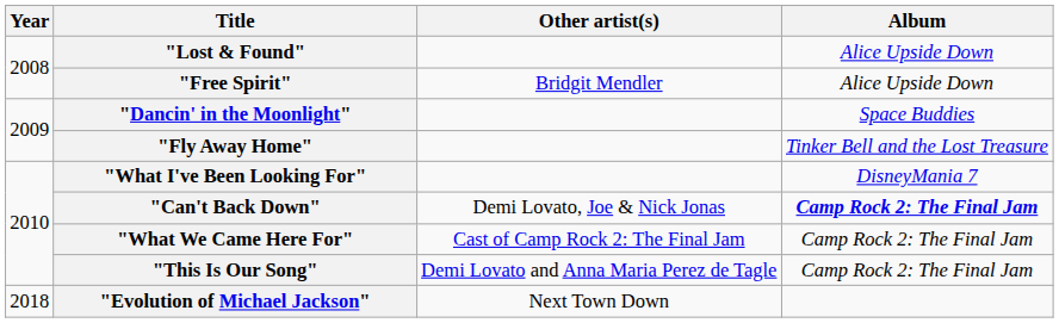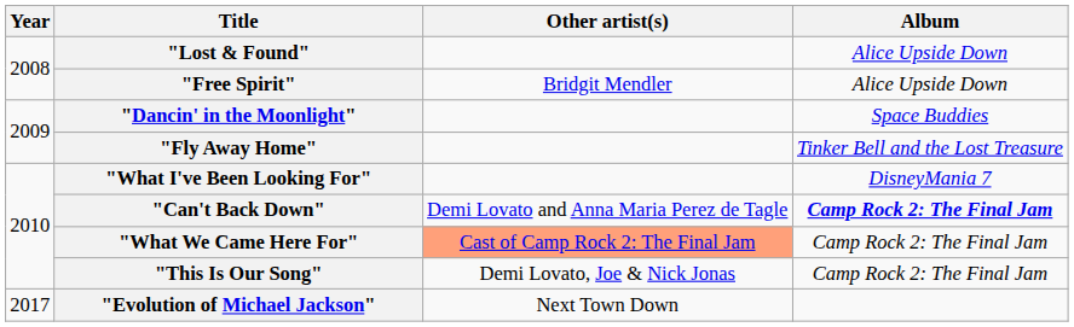"Can't Back Down" | Other artist(s): Demi Lovato, Joe & Nick Jonas -> Demi Lovato and Anna Maria Perez de Tagle
"What We Came Here For" | Other artist(s): no background -> lightsalmon background
"This Is Our Song" | Other artist(s): Demi Lovato and Anna Maria Perez de Tagle -> Demi Lovato, Joe & Nick Jonas
"Evolution of Michael Jackson" | Year: 2018 -> 2017
